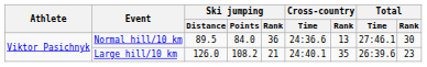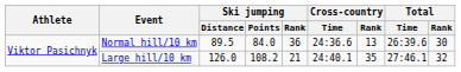Normal hill/10 km | Total / Time: 27:46.1 -> 26:39.6
Large hill/10 km | Total / Time: 26:39.6 -> 27:46.1
Large hill/10 km | Total / Rank: 23 -> 32
